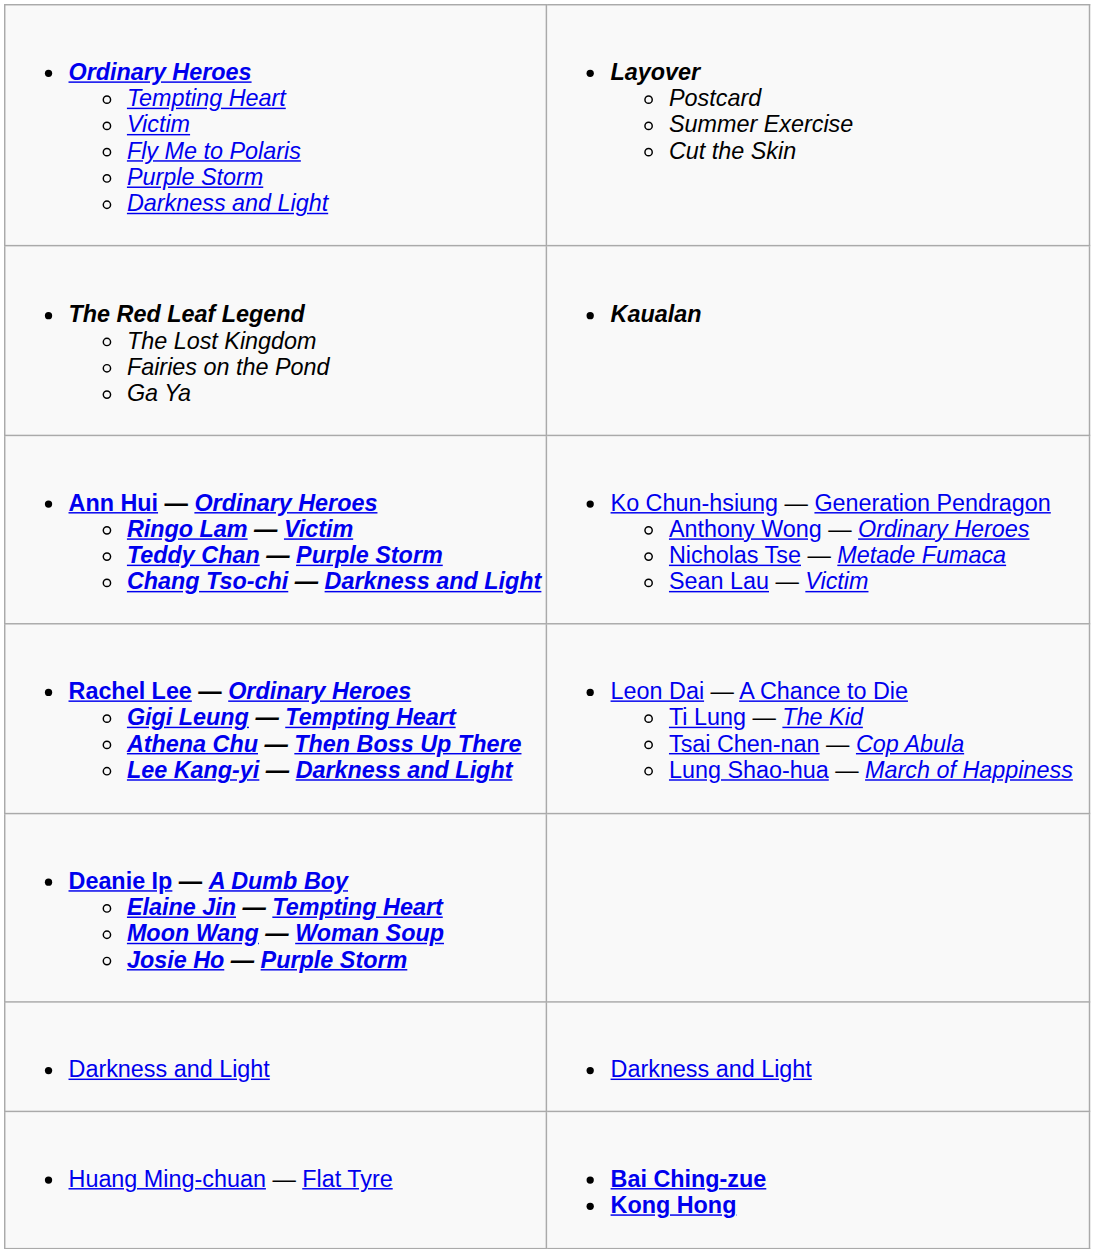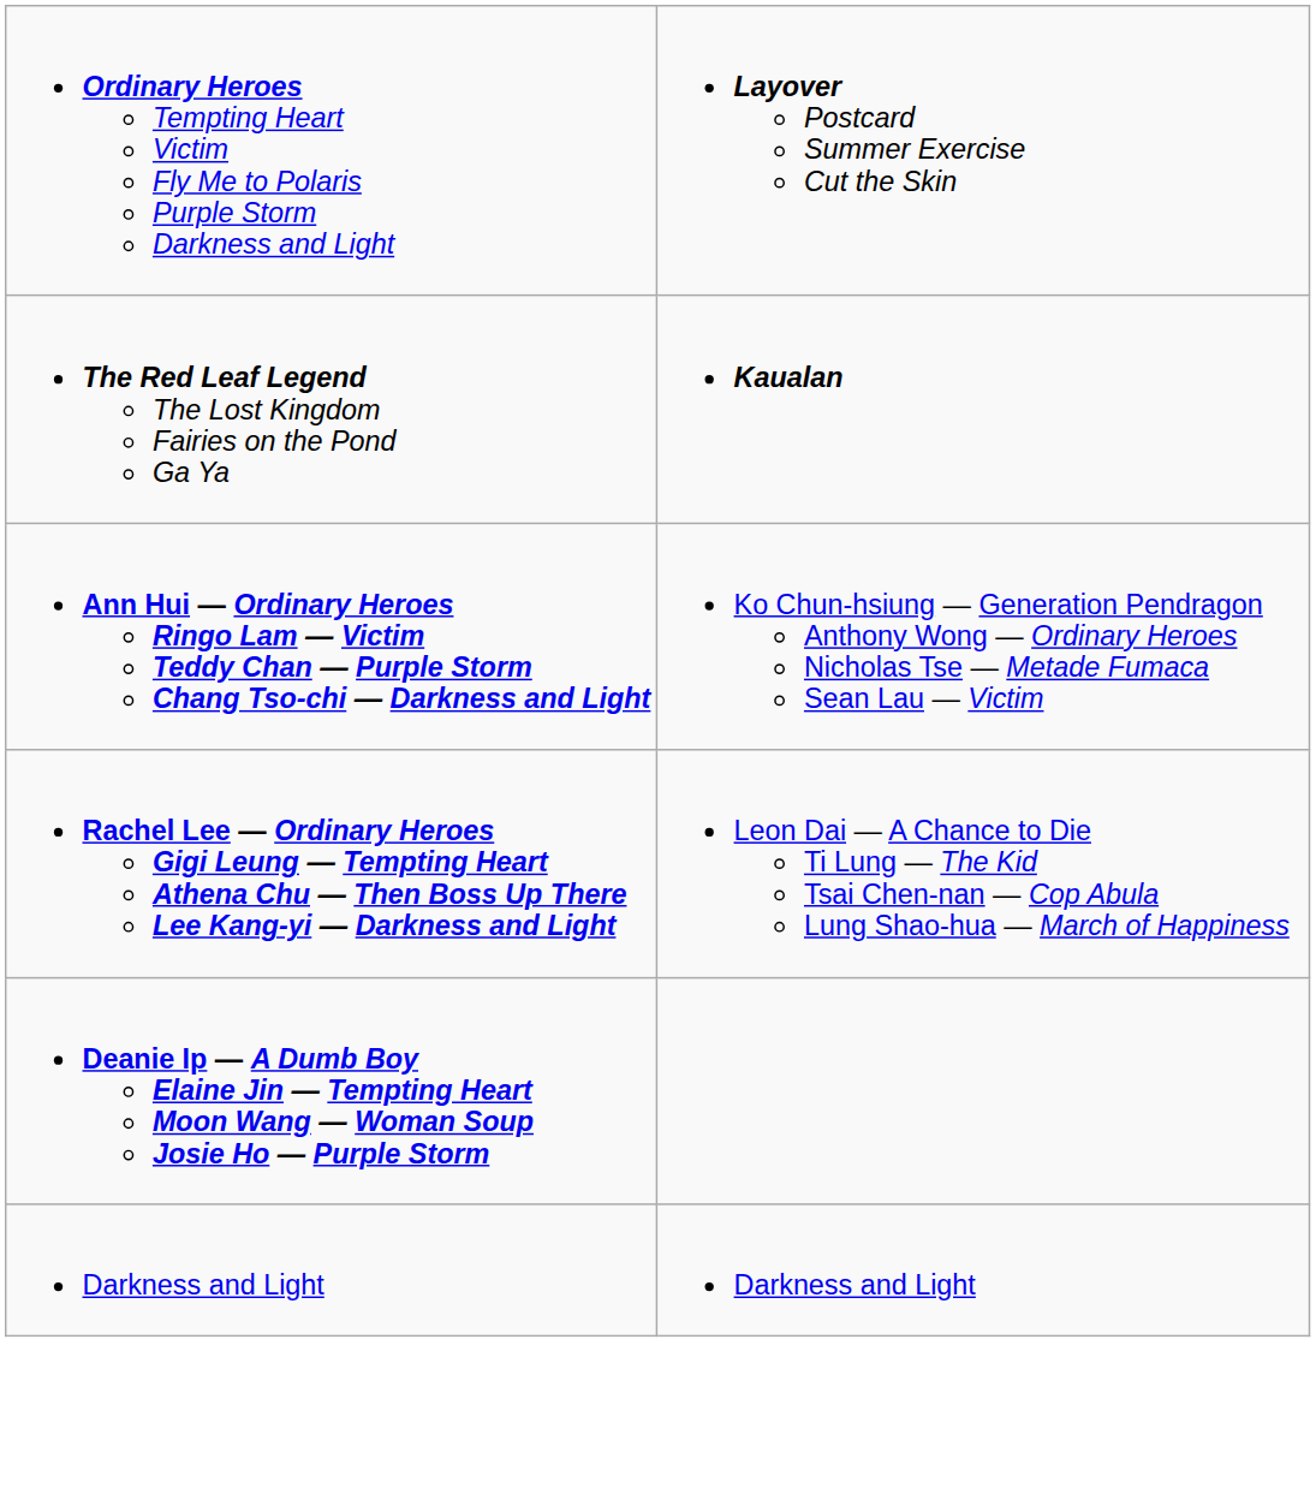- row: Huang Ming-chuan — Flat Tyre | Bai Ching-zue Kong Hong
